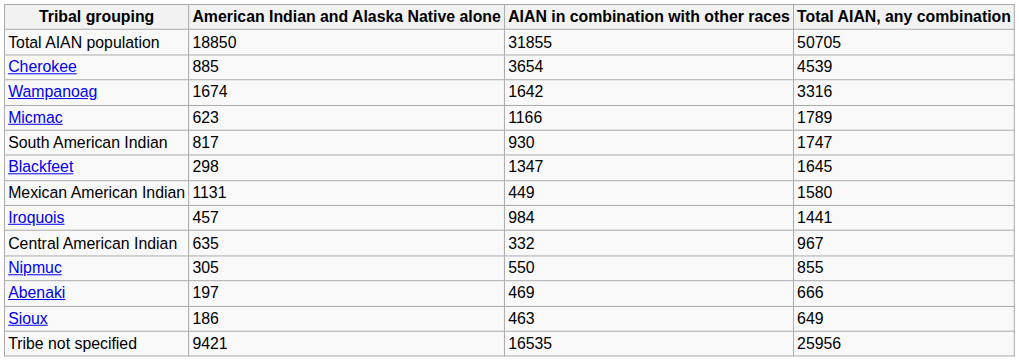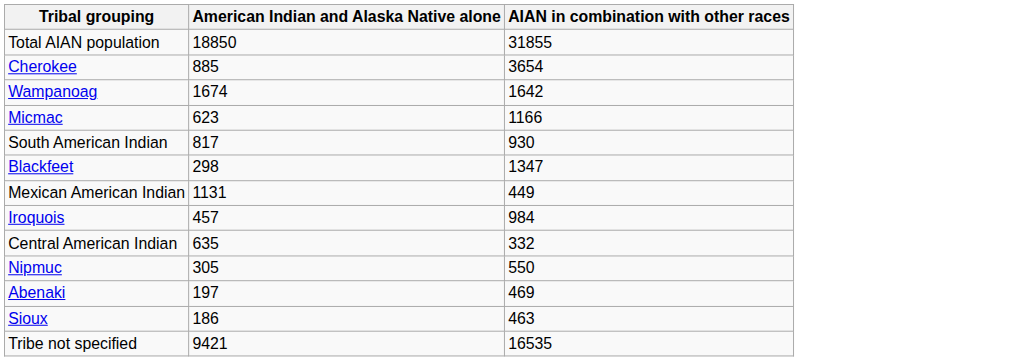- column: Total AIAN, any combination | 50705 | 4539 | 3316 | 1789 | 1747 | 1645 | 1580 | 1441 | 967 | 855 | 666 | 649 | 25956
